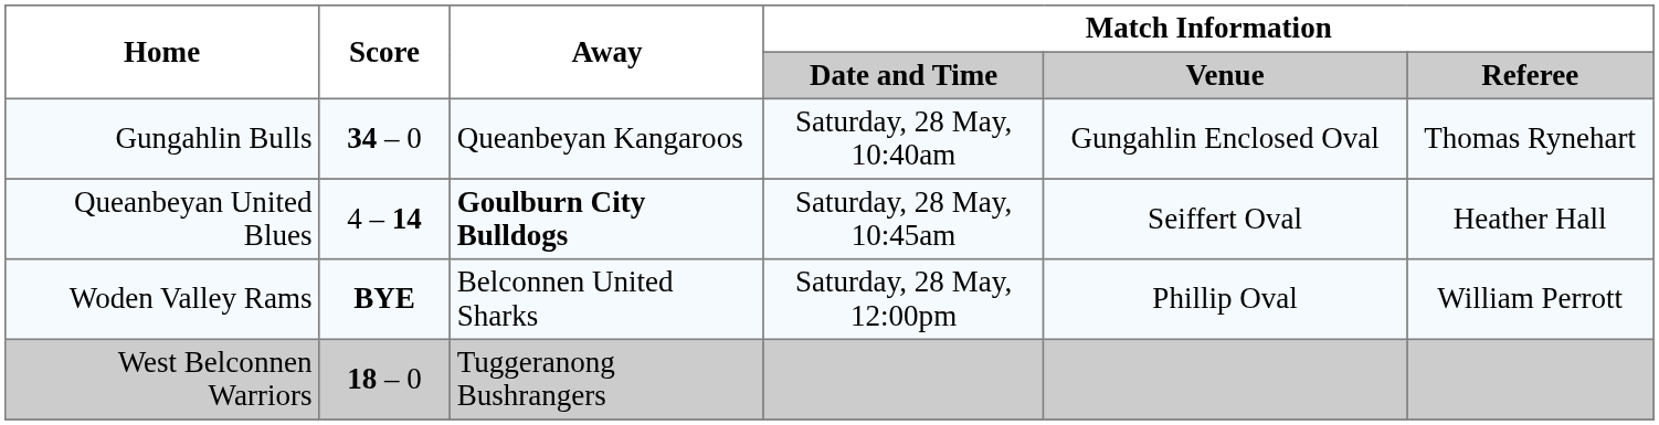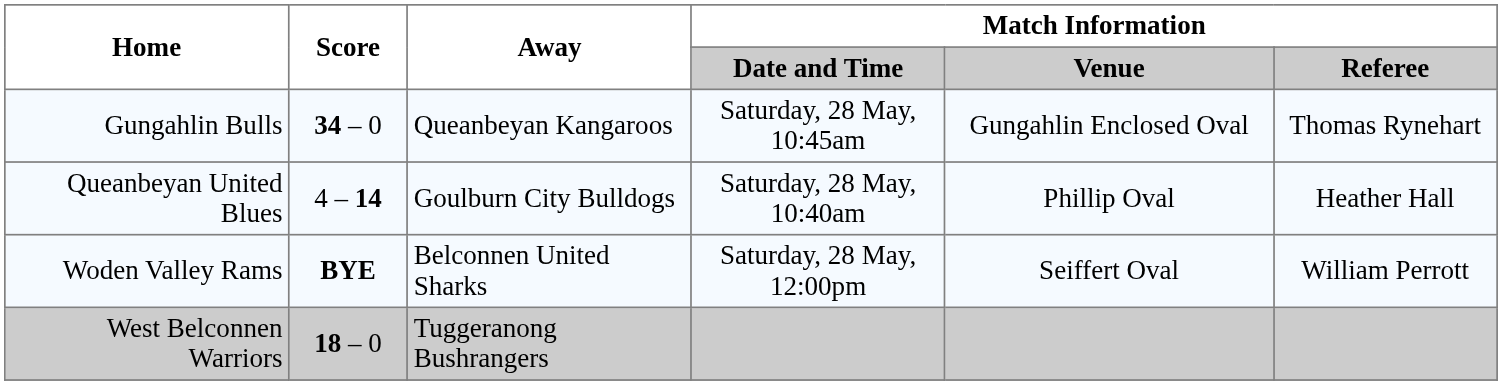Gungahlin Bulls | Match Information / Date and Time: Saturday, 28 May, 10:40am -> Saturday, 28 May, 10:45am
Queanbeyan United Blues | Away: bold -> normal
Queanbeyan United Blues | Match Information / Date and Time: Saturday, 28 May, 10:45am -> Saturday, 28 May, 10:40am
Queanbeyan United Blues | Match Information / Venue: Seiffert Oval -> Phillip Oval
Woden Valley Rams | Match Information / Venue: Phillip Oval -> Seiffert Oval
